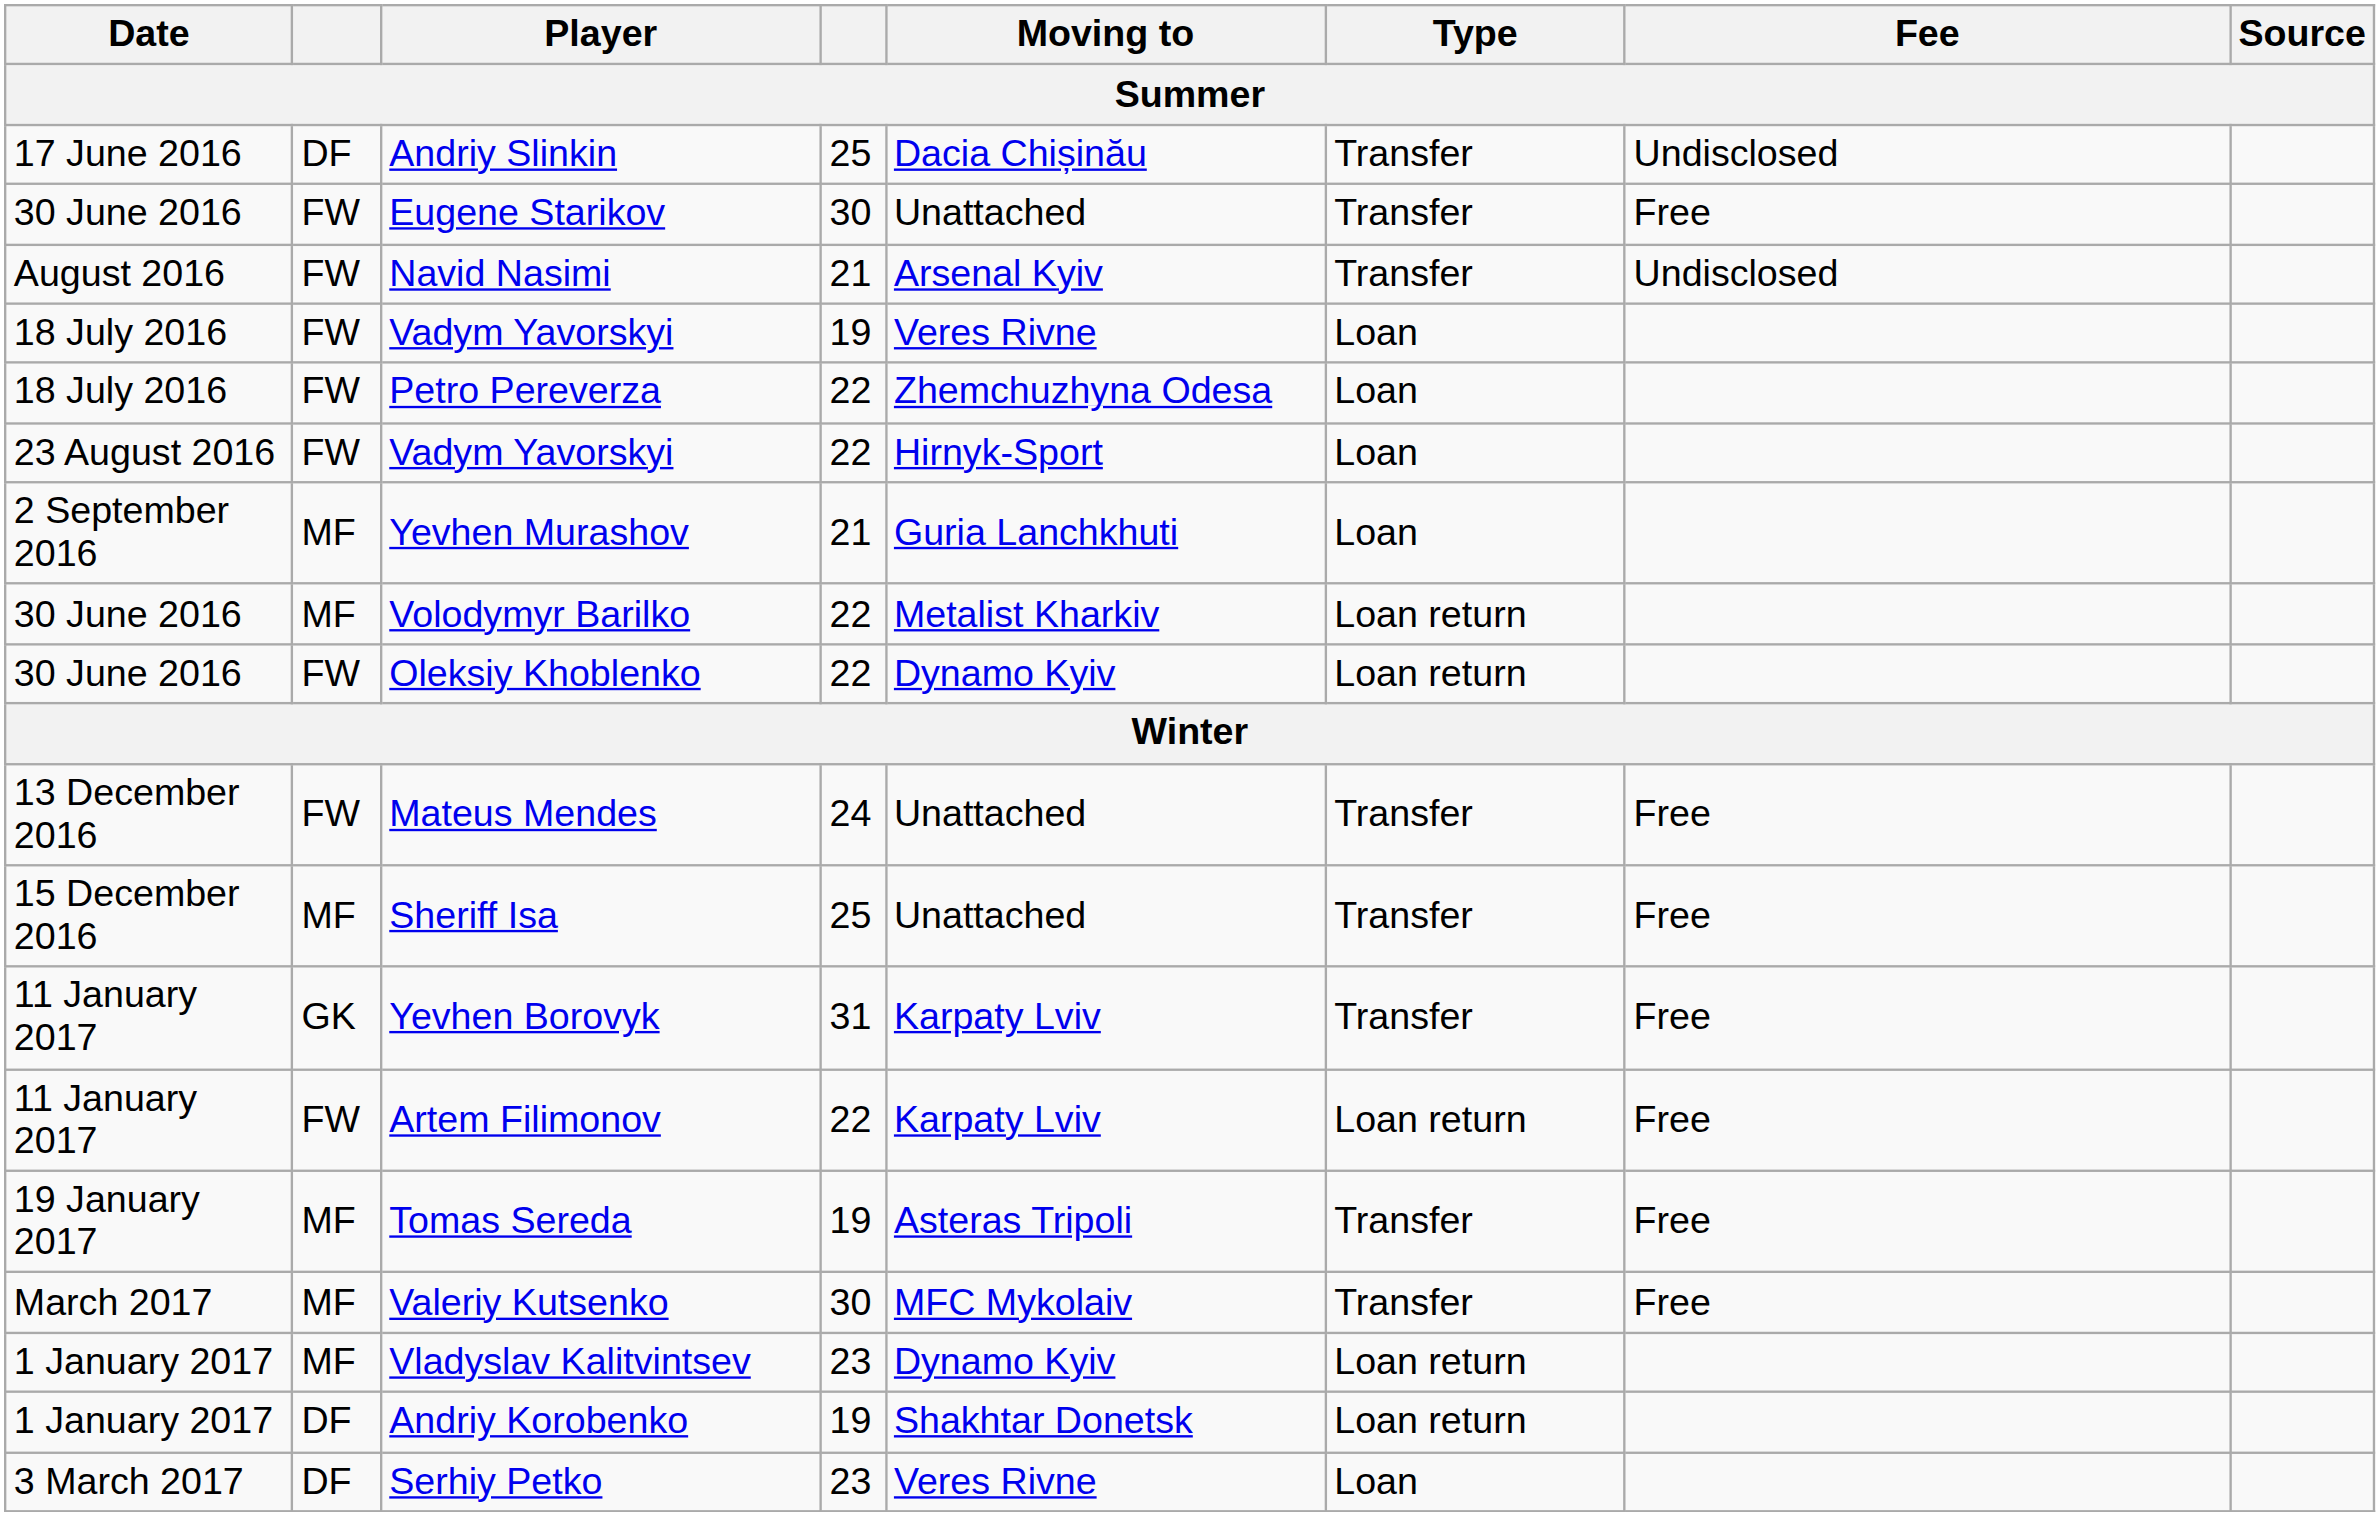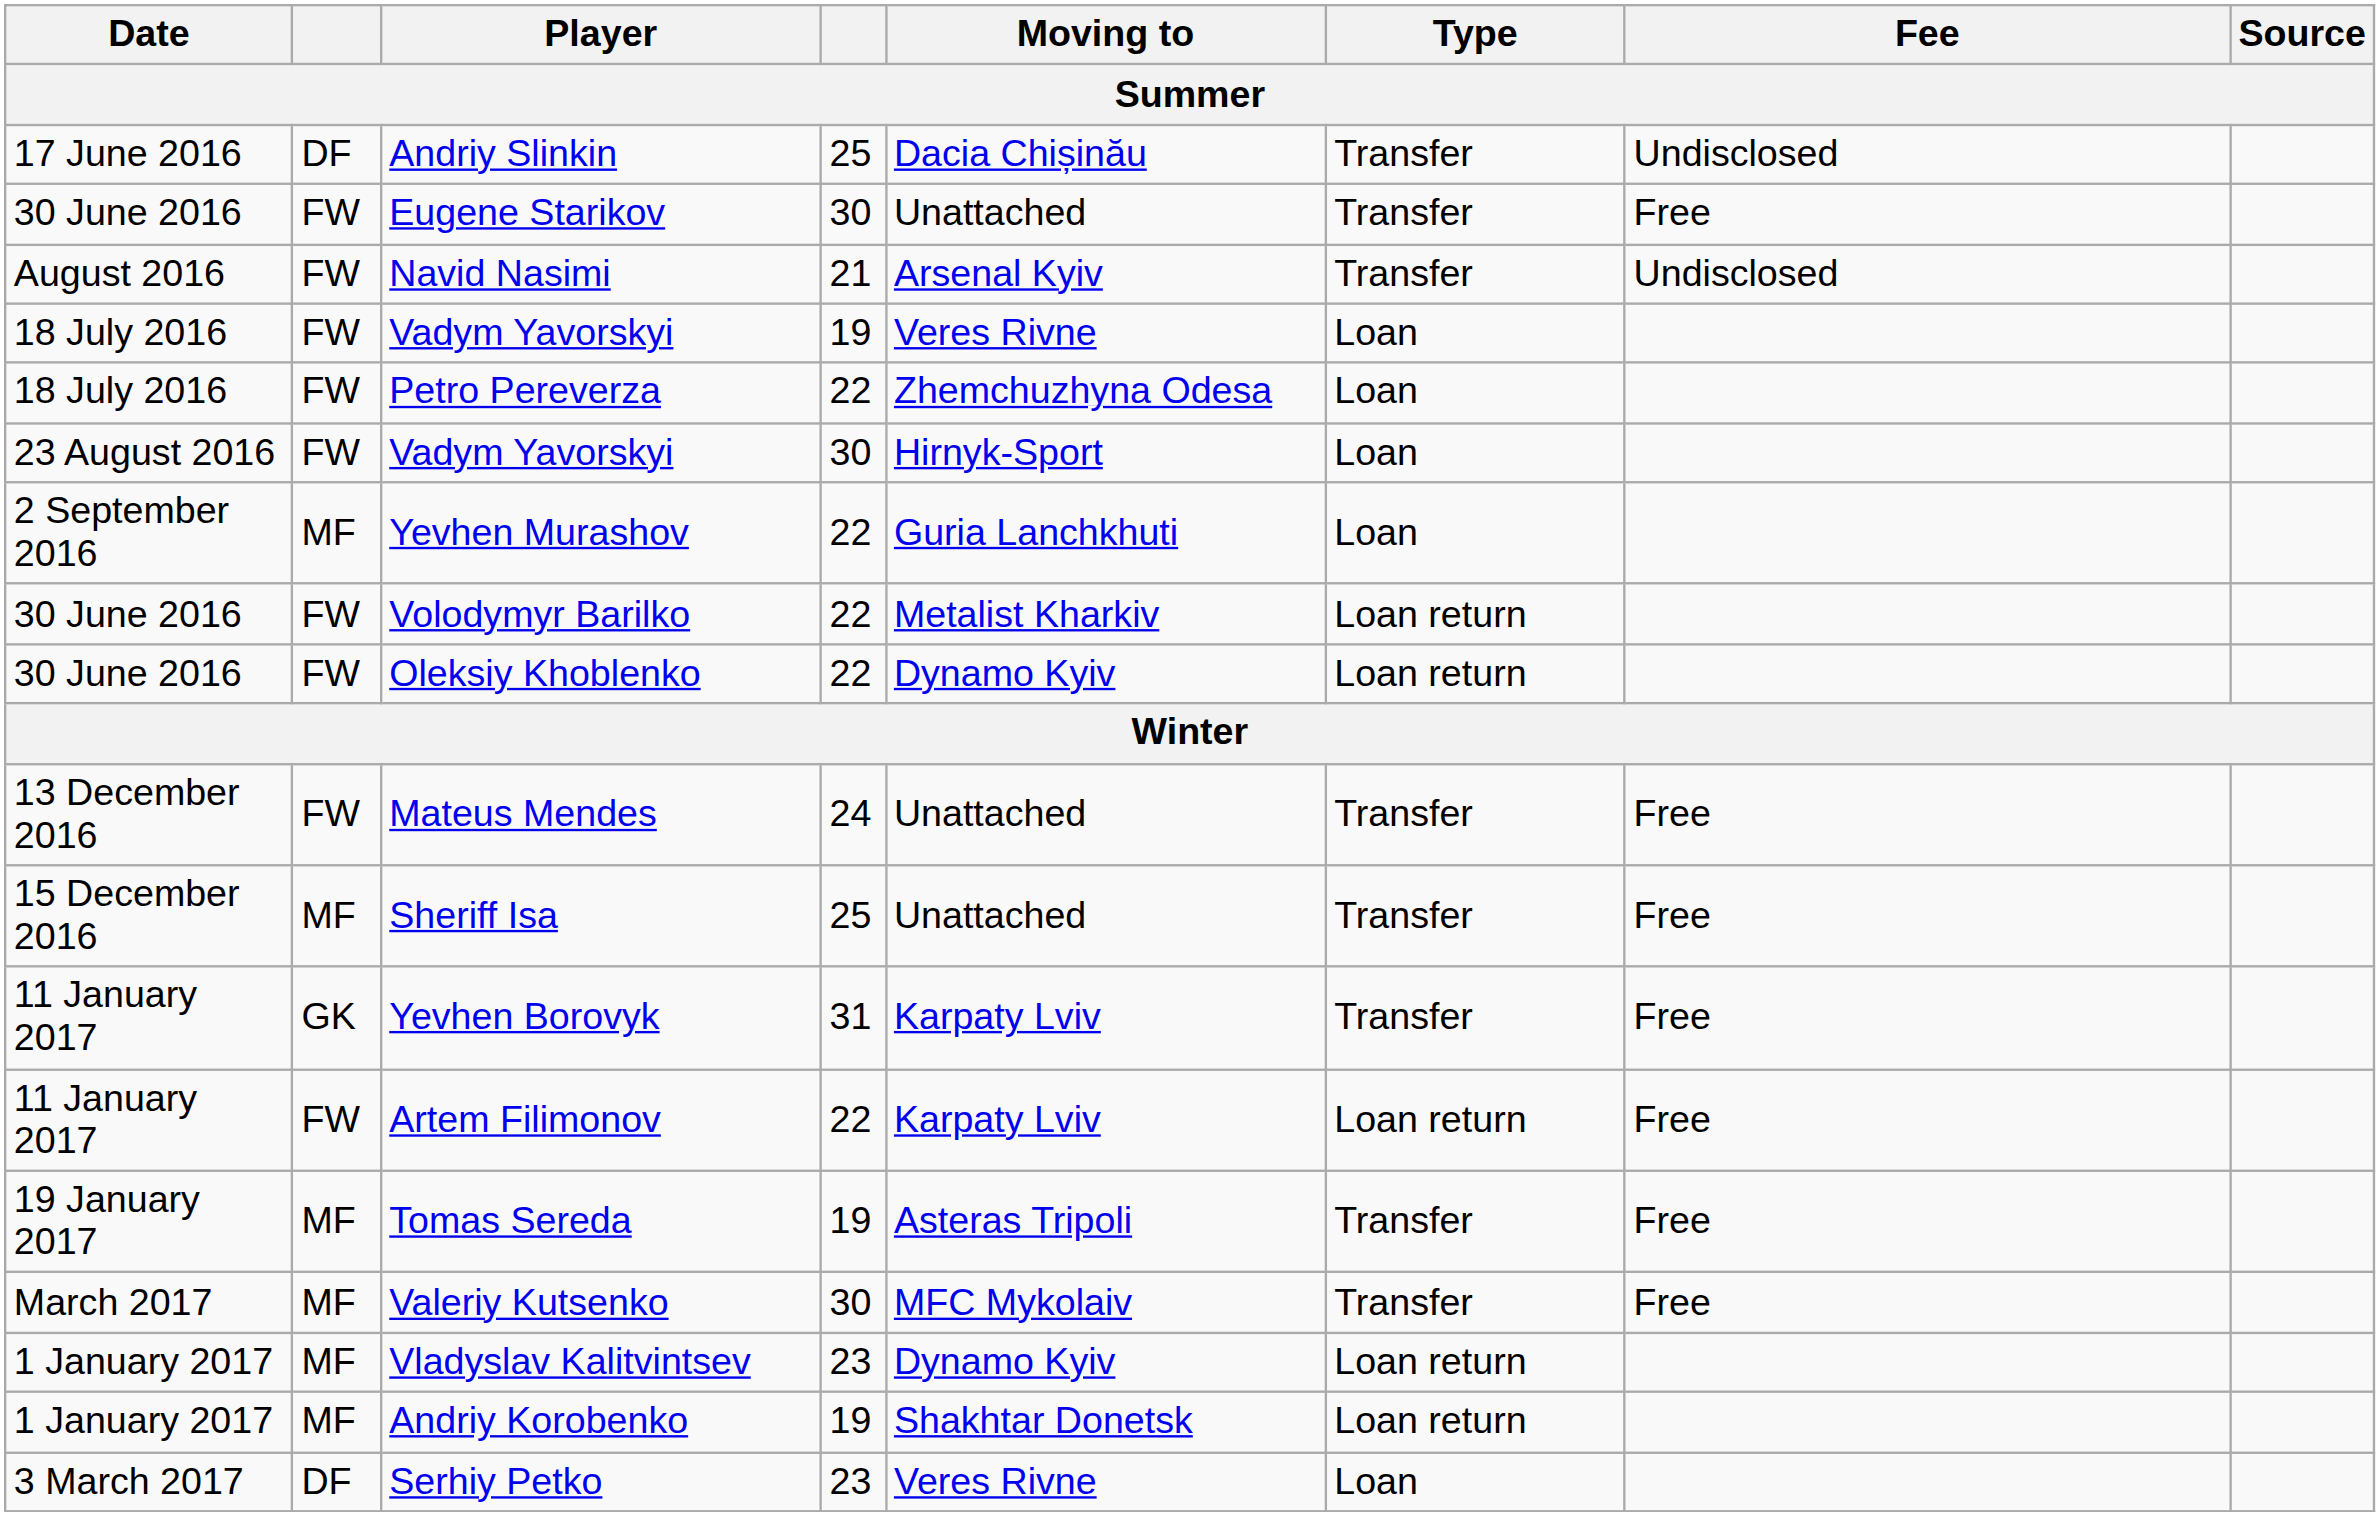23 August 2016 / Vadym Yavorskyi | column 4: 22 -> 30
Yevhen Murashov | column 4: 21 -> 22
Volodymyr Barilko | column 2: MF -> FW
Andriy Korobenko | column 2: DF -> MF
